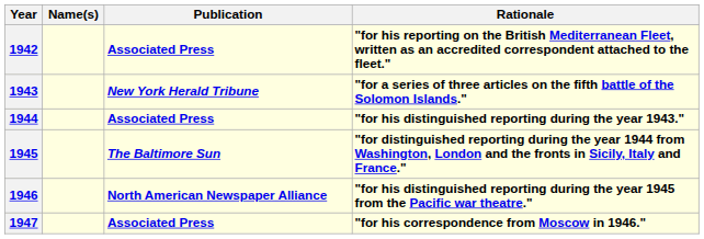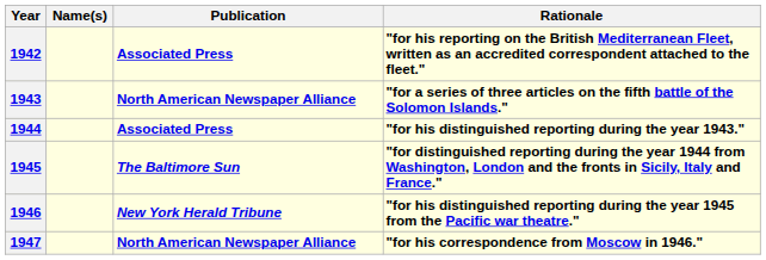1943 | Publication: New York Herald Tribune -> North American Newspaper Alliance
1946 | Publication: North American Newspaper Alliance -> New York Herald Tribune
1947 | Publication: Associated Press -> North American Newspaper Alliance
